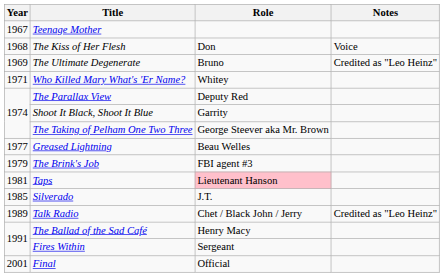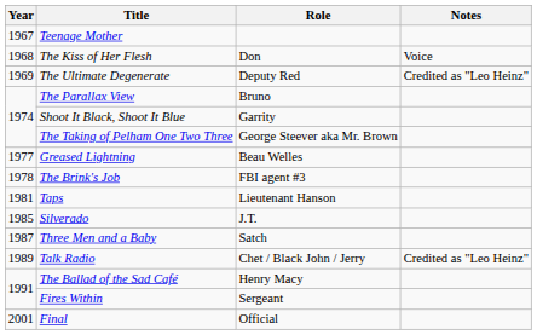The Ultimate Degenerate | Role: Bruno -> Deputy Red
- row: 1971 | Who Killed Mary What's 'Er Name? | Whitey
The Parallax View | Role: Deputy Red -> Bruno
The Brink's Job | Year: 1979 -> 1978
Taps | Role: pink background -> no background
+ row: 1987 | Three Men and a Baby | Satch
